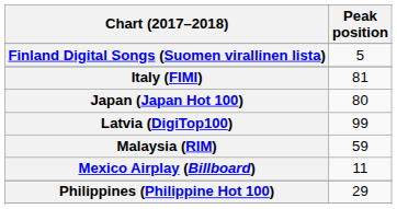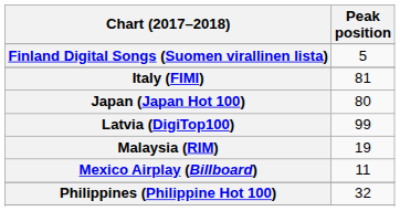Malaysia (RIM) | Peak position: 59 -> 19
Philippines (Philippine Hot 100) | Peak position: 29 -> 32
